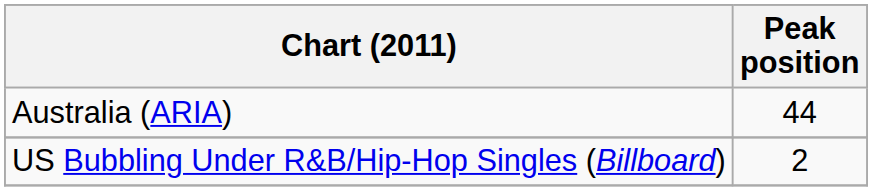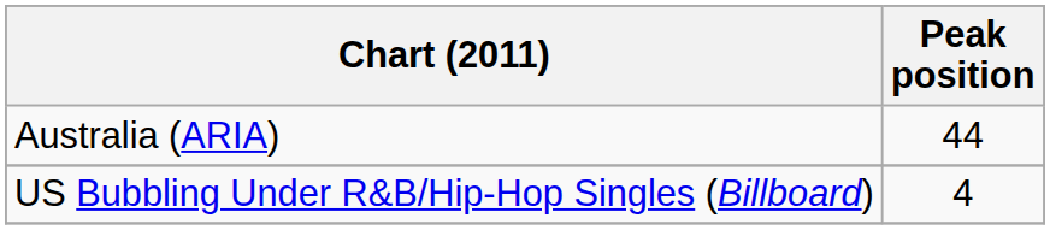US Bubbling Under R&B/Hip-Hop Singles (Billboard) | Peak position: 2 -> 4
